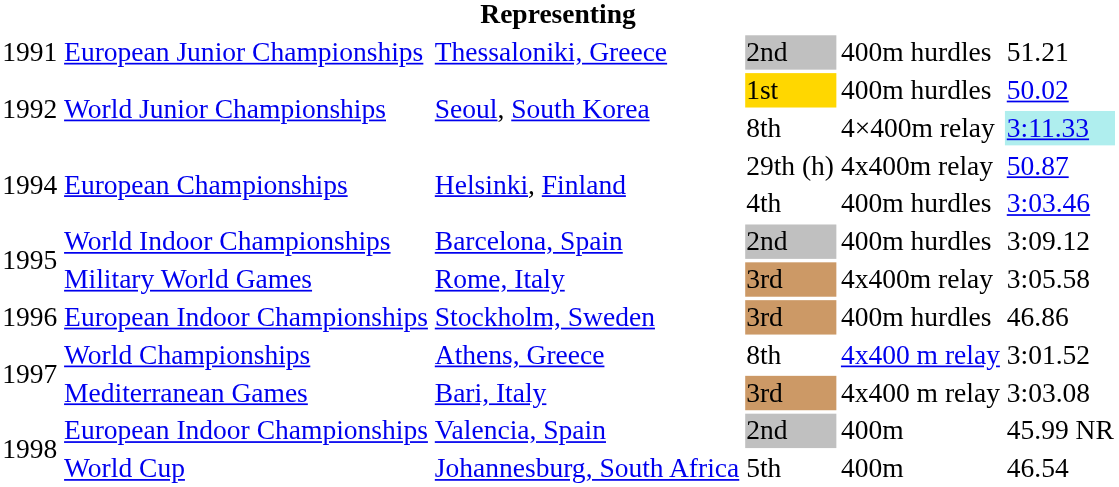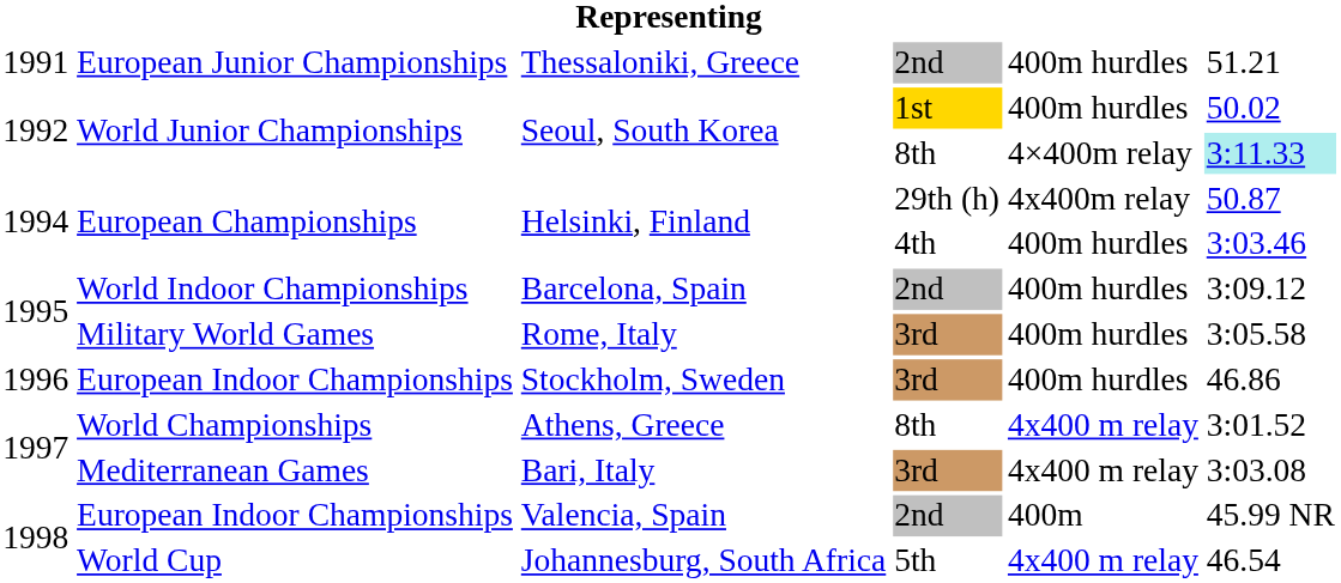Rome, Italy | column 5: 4x400m relay -> 400m hurdles
Johannesburg, South Africa | column 5: 400m -> 4x400 m relay
